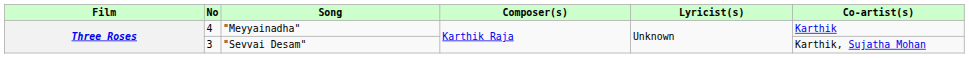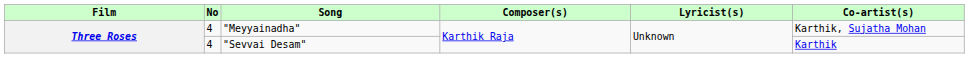"Meyyainadha" | Co-artist(s): Karthik -> Karthik, Sujatha Mohan
"Sevvai Desam" | No: 3 -> 4
"Sevvai Desam" | Co-artist(s): Karthik, Sujatha Mohan -> Karthik
